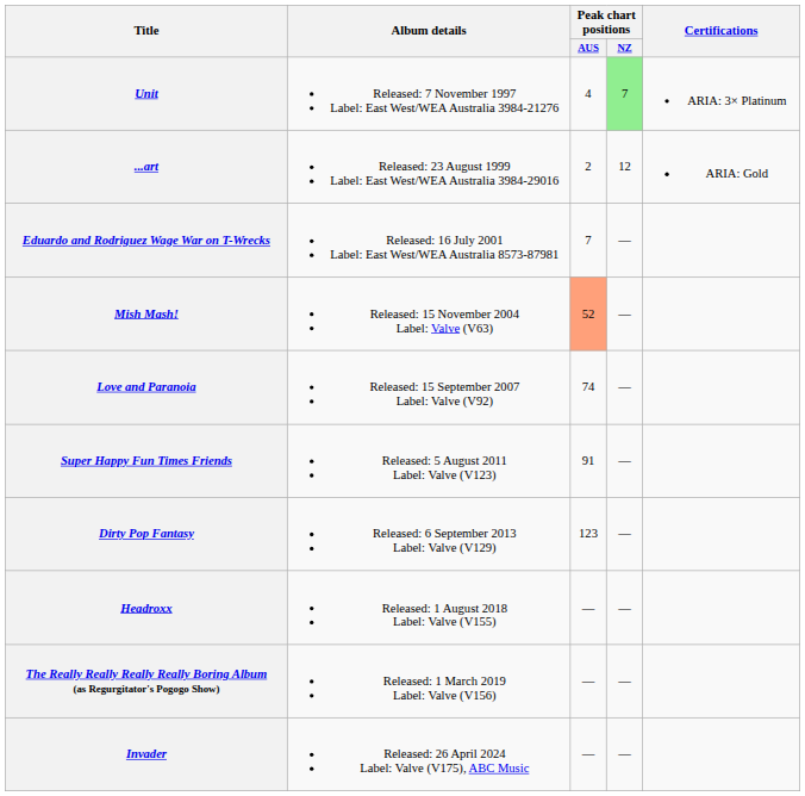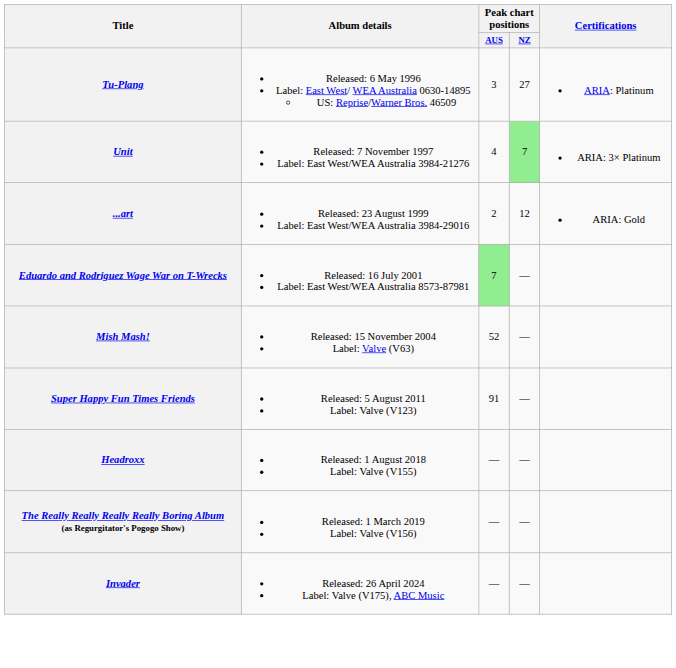+ row: Tu-Plang | Released: 6 May 1996 Label: East West/ WEA Australia 0630-14895 US: Reprise/Warner Bros. 46509 | 3 | 27 | ARIA: Platinum
Eduardo and Rodriguez Wage War on T-Wrecks | Peak chart positions / AUS: no background -> lightgreen background
Mish Mash! | Peak chart positions / AUS: lightsalmon background -> no background
- row: Love and Paranoia | Released: 15 September 2007 Label: Valve (V92) | 74 | —
- row: Dirty Pop Fantasy | Released: 6 September 2013 Label: Valve (V129) | 123 | —
